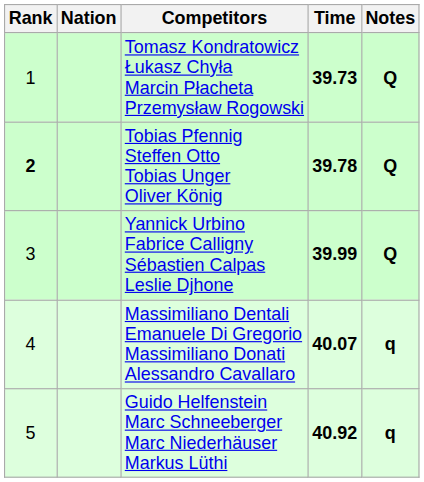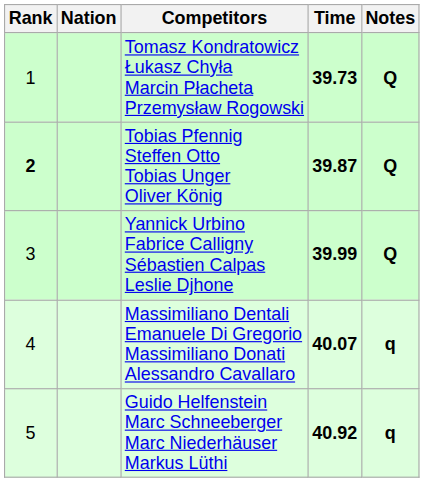Tobias Pfennig Steffen Otto Tobias Unger Oliver König | Time: 39.78 -> 39.87
